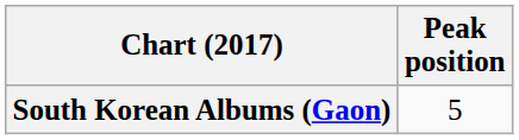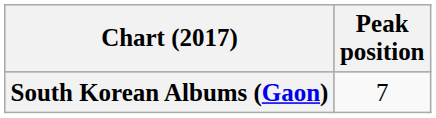South Korean Albums (Gaon) | Peak position: 5 -> 7
